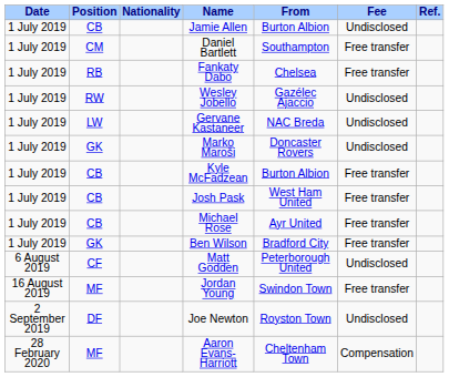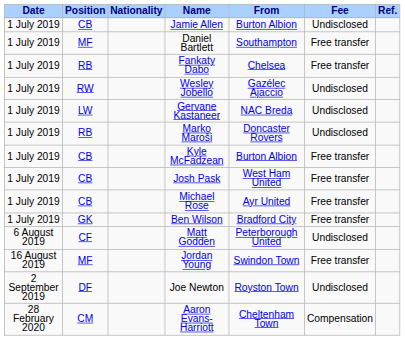Daniel Bartlett | Position: CM -> MF
Marko Maroši | Position: GK -> RB
Aaron Evans-Harriott | Position: MF -> CM
